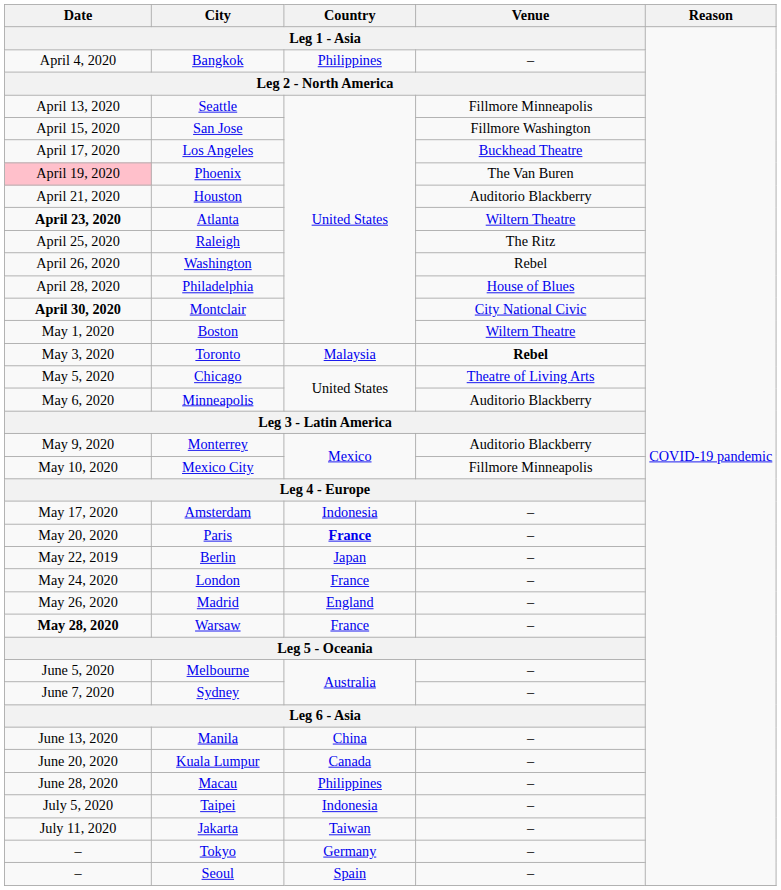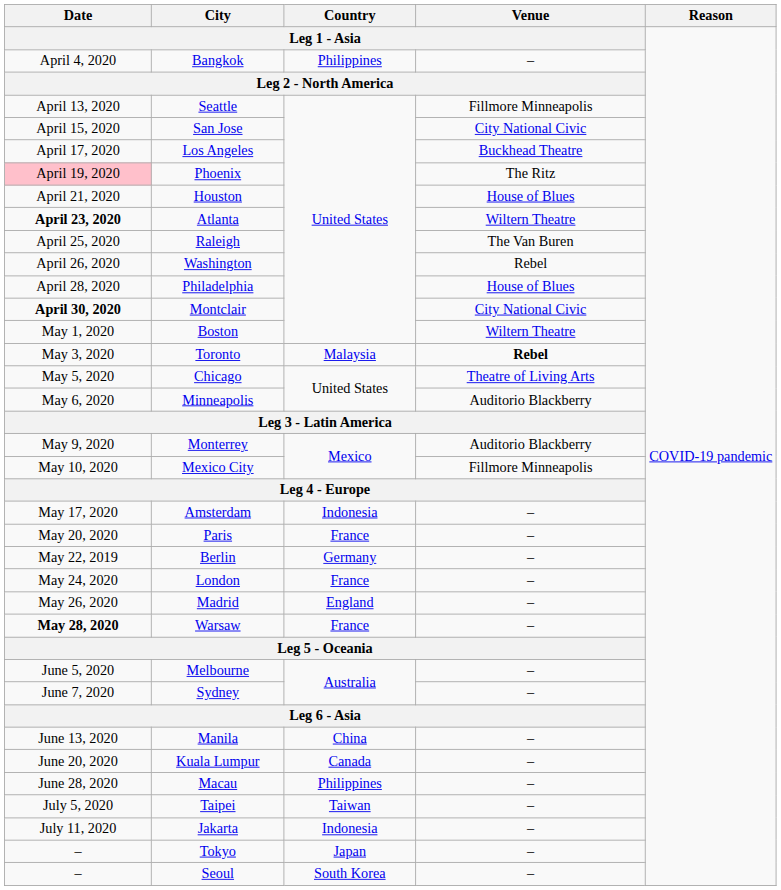San Jose | Venue: Fillmore Washington -> City National Civic
Phoenix | Venue: The Van Buren -> The Ritz
Houston | Venue: Auditorio Blackberry -> House of Blues
Raleigh | Venue: The Ritz -> The Van Buren
Paris | Country: bold -> normal
Berlin | Country: Japan -> Germany
Taipei | Country: Indonesia -> Taiwan
Jakarta | Country: Taiwan -> Indonesia
Tokyo | Country: Germany -> Japan
Seoul | Country: Spain -> South Korea
